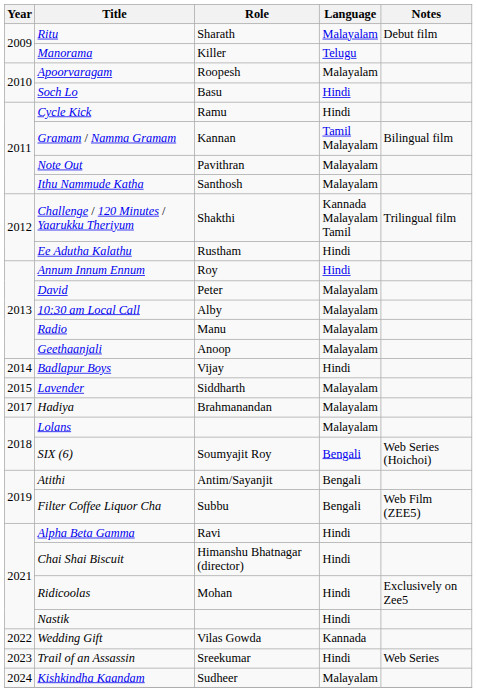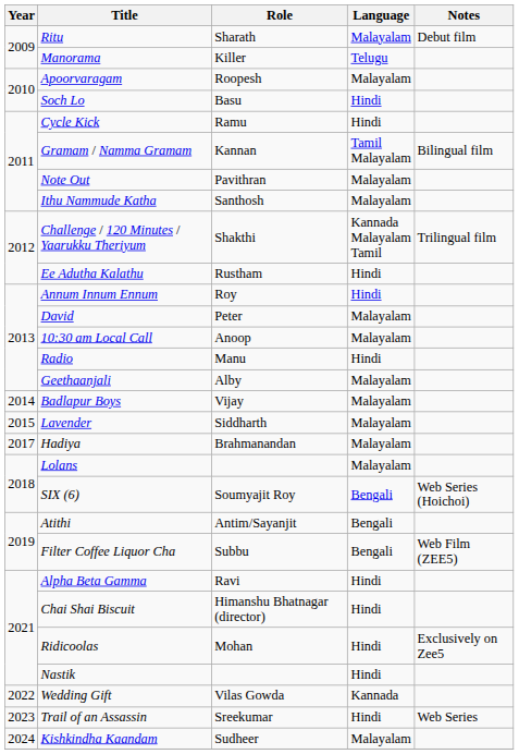10:30 am Local Call | Role: Alby -> Anoop
Radio | Language: Malayalam -> Hindi
Geethaanjali | Role: Anoop -> Alby
Badlapur Boys | Language: Hindi -> Malayalam
